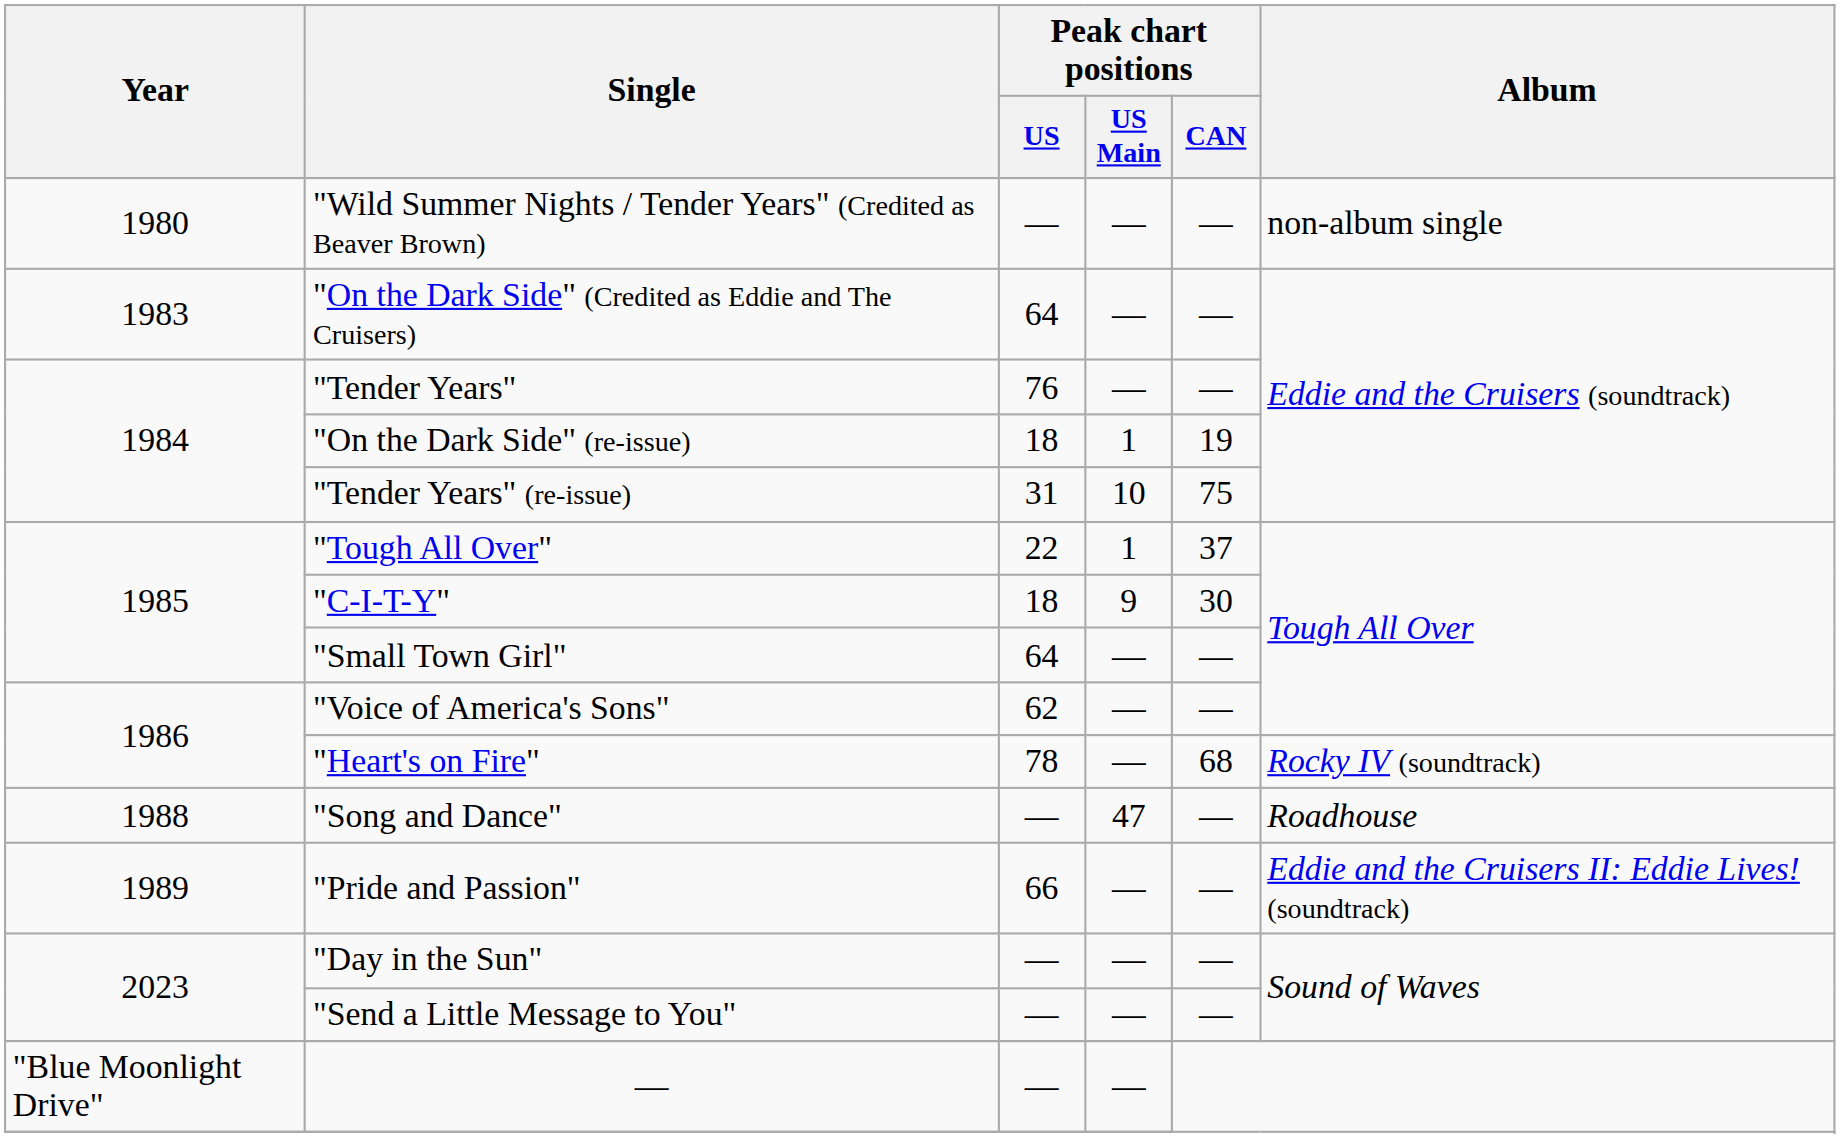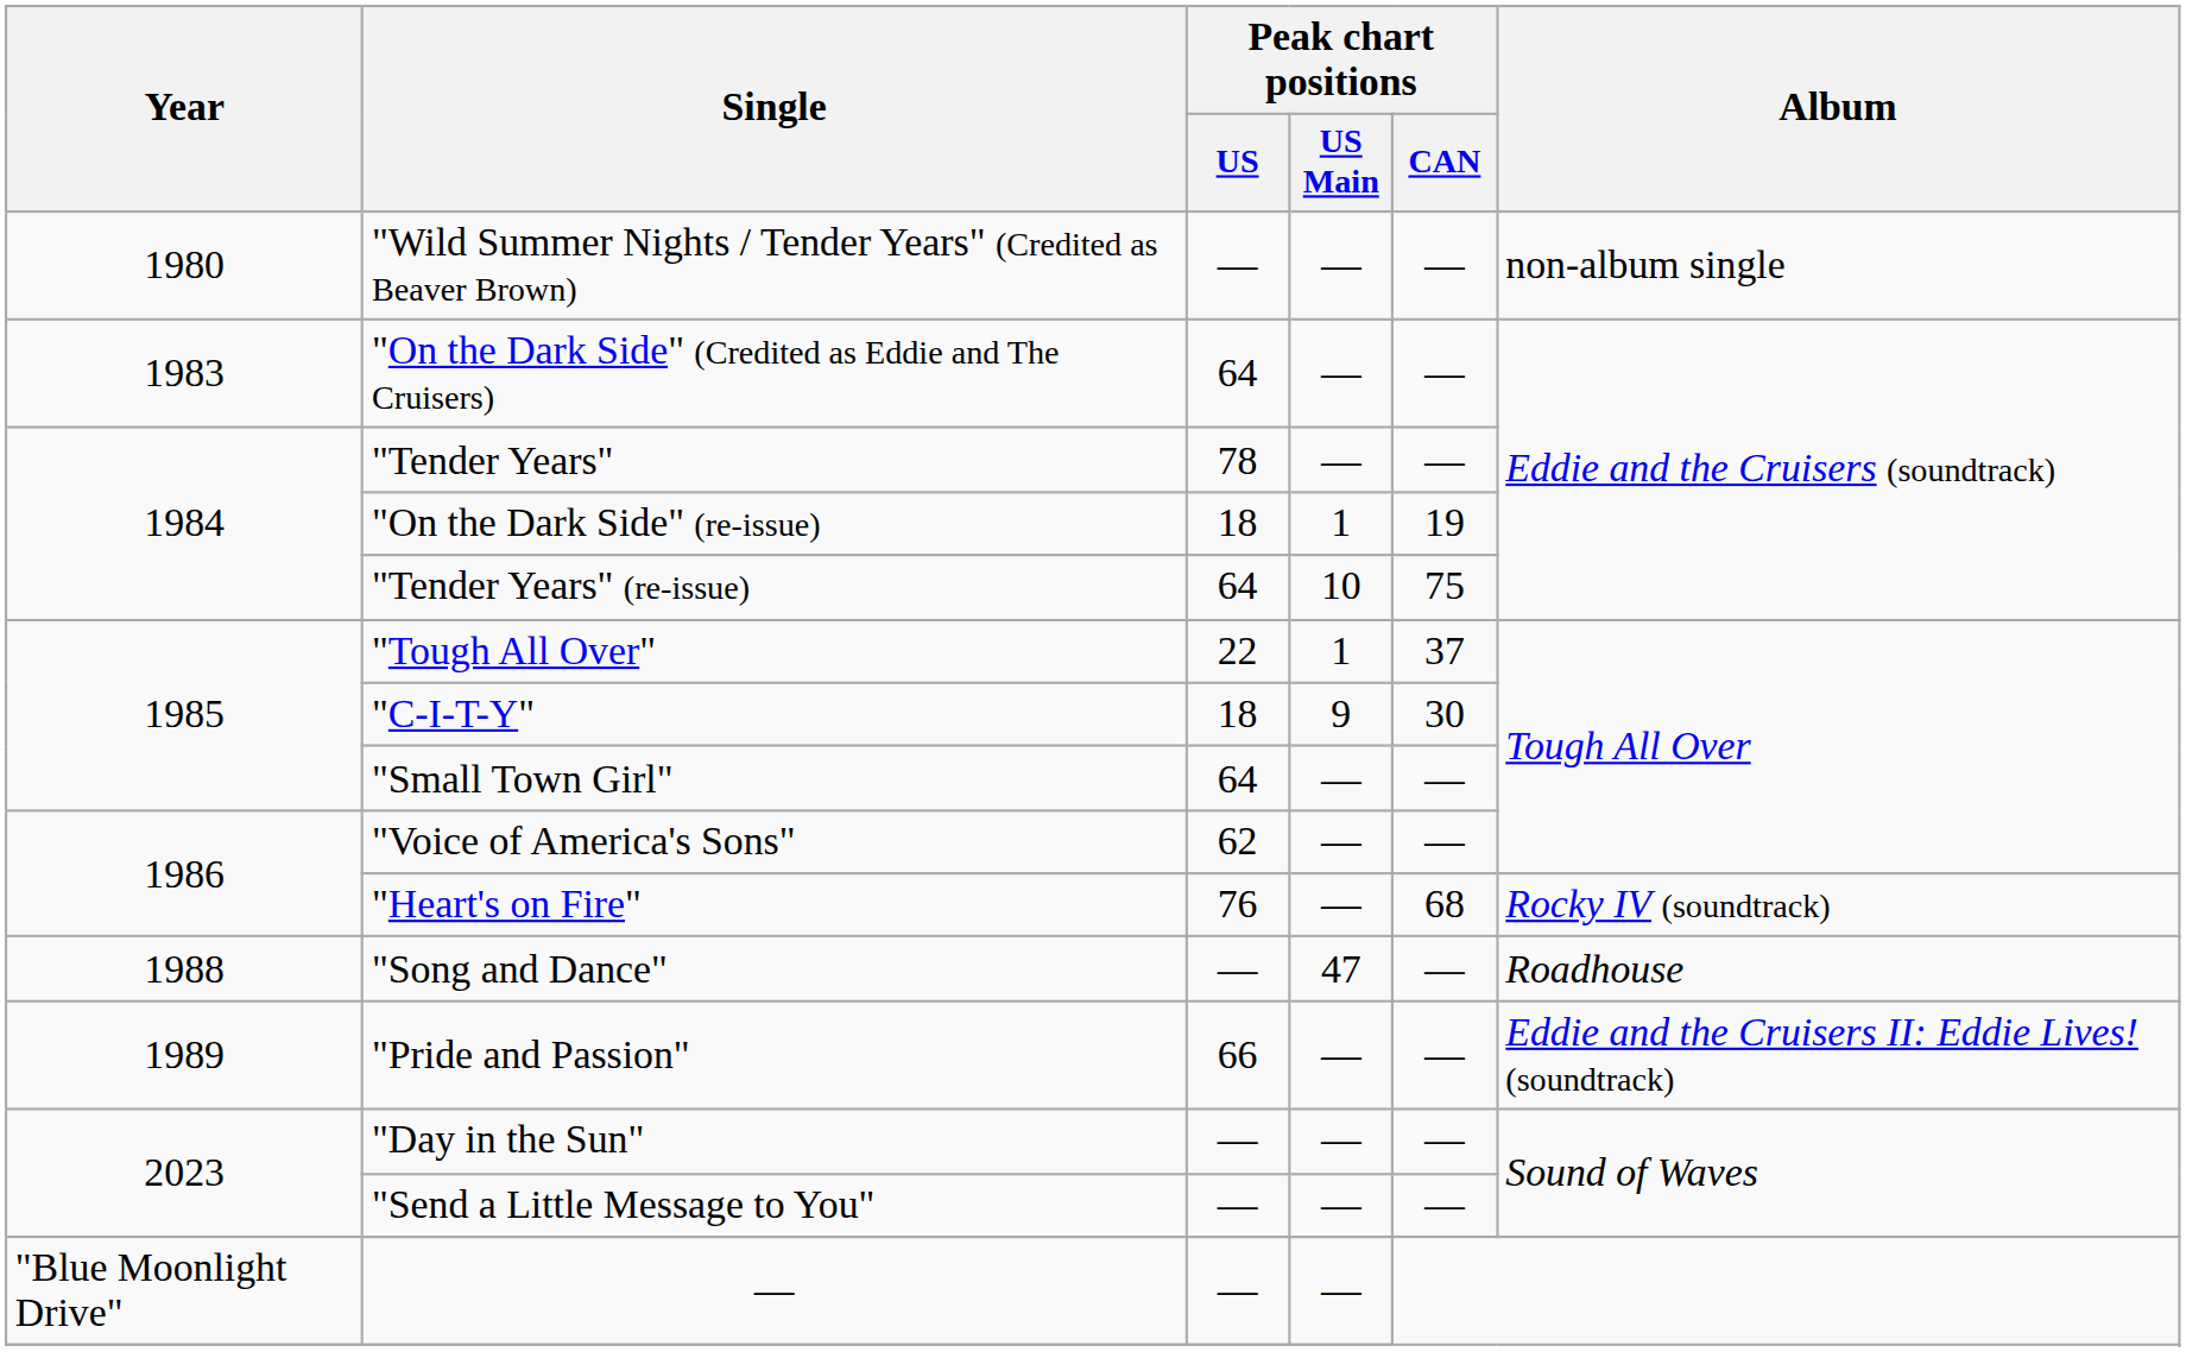"Tender Years" | Peak chart positions / US: 76 -> 78
"Tender Years" (re-issue) | Peak chart positions / US: 31 -> 64
"Heart's on Fire" | Peak chart positions / US: 78 -> 76
